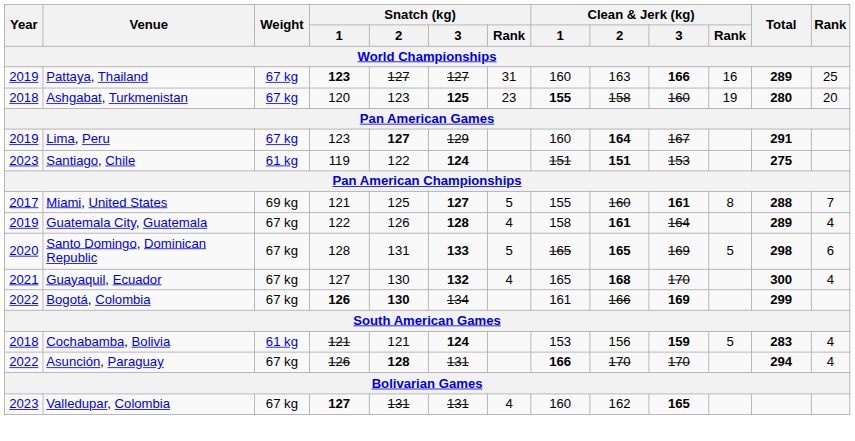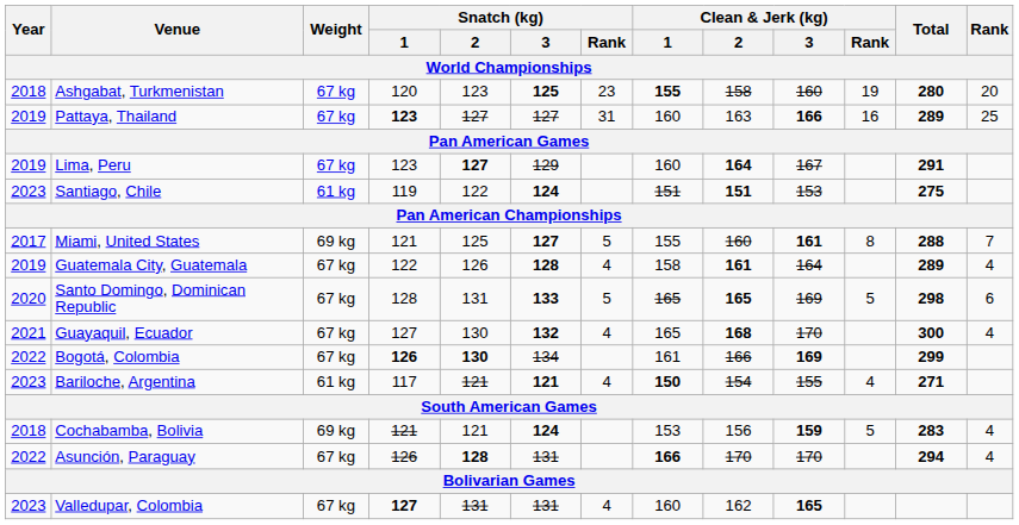rows swapped: Ashgabat, Turkmenistan <-> Pattaya, Thailand
+ row: 2023 | Bariloche, Argentina | 61 kg | 117 | 121 | 121 | 4 | 150 | 154 | 155 | 4 | 271
Cochabamba, Bolivia | Weight: 61 kg -> 69 kg
